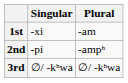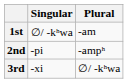1st | Singular: -xi -> ∅/ -kʰwa
3rd | Singular: ∅/ -kʰwa -> -xi
